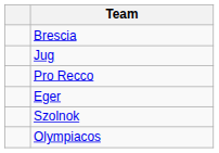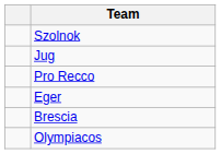rows swapped: Szolnok <-> Brescia
